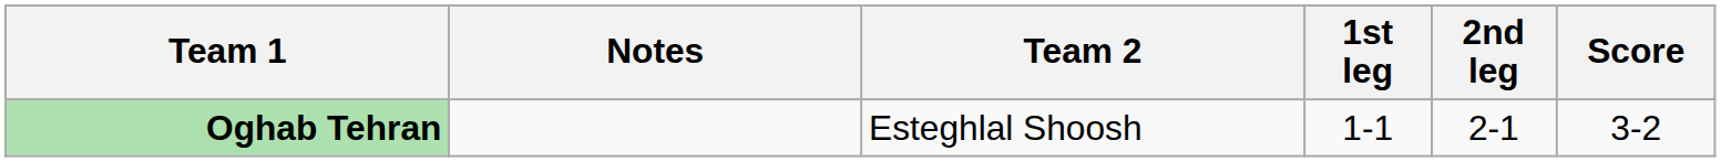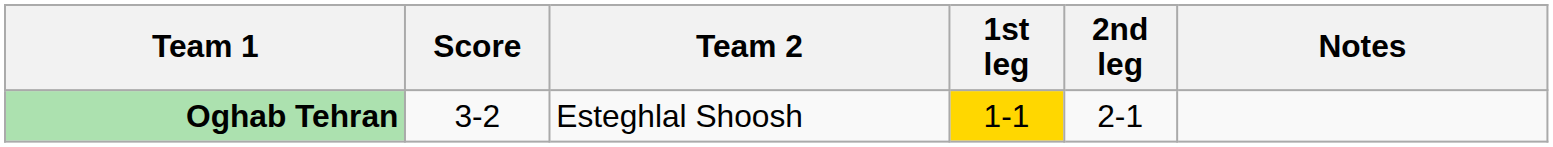columns swapped: Score <-> Notes
Oghab Tehran | 1st leg: no background -> gold background
